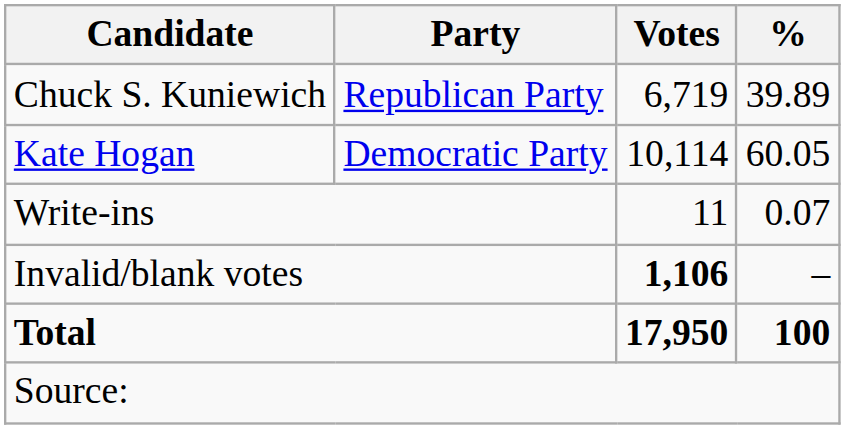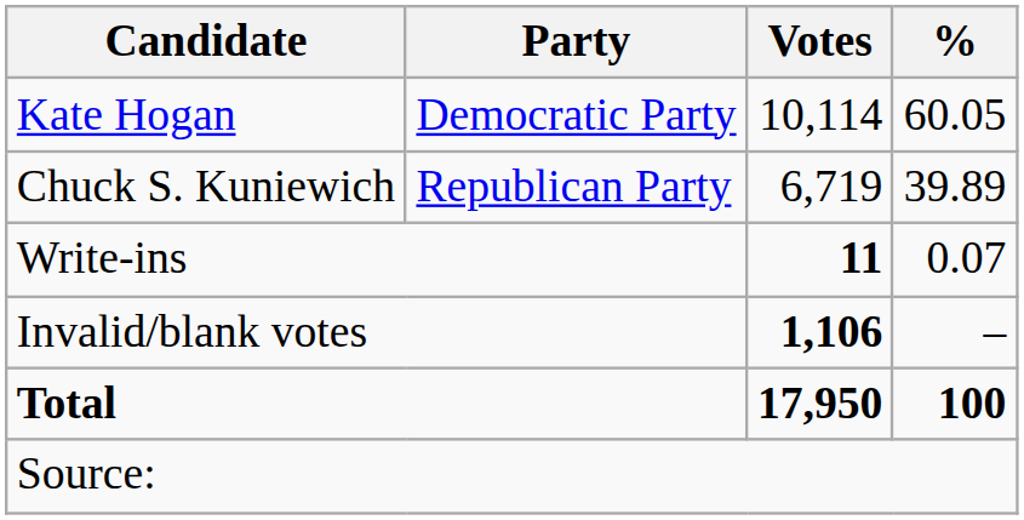rows swapped: Kate Hogan <-> Chuck S. Kuniewich
Write-ins | Votes: normal -> bold
